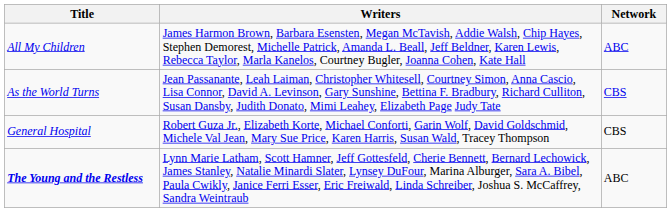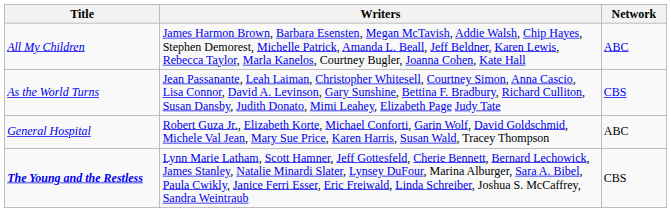General Hospital | Network: CBS -> ABC
The Young and the Restless | Network: ABC -> CBS
